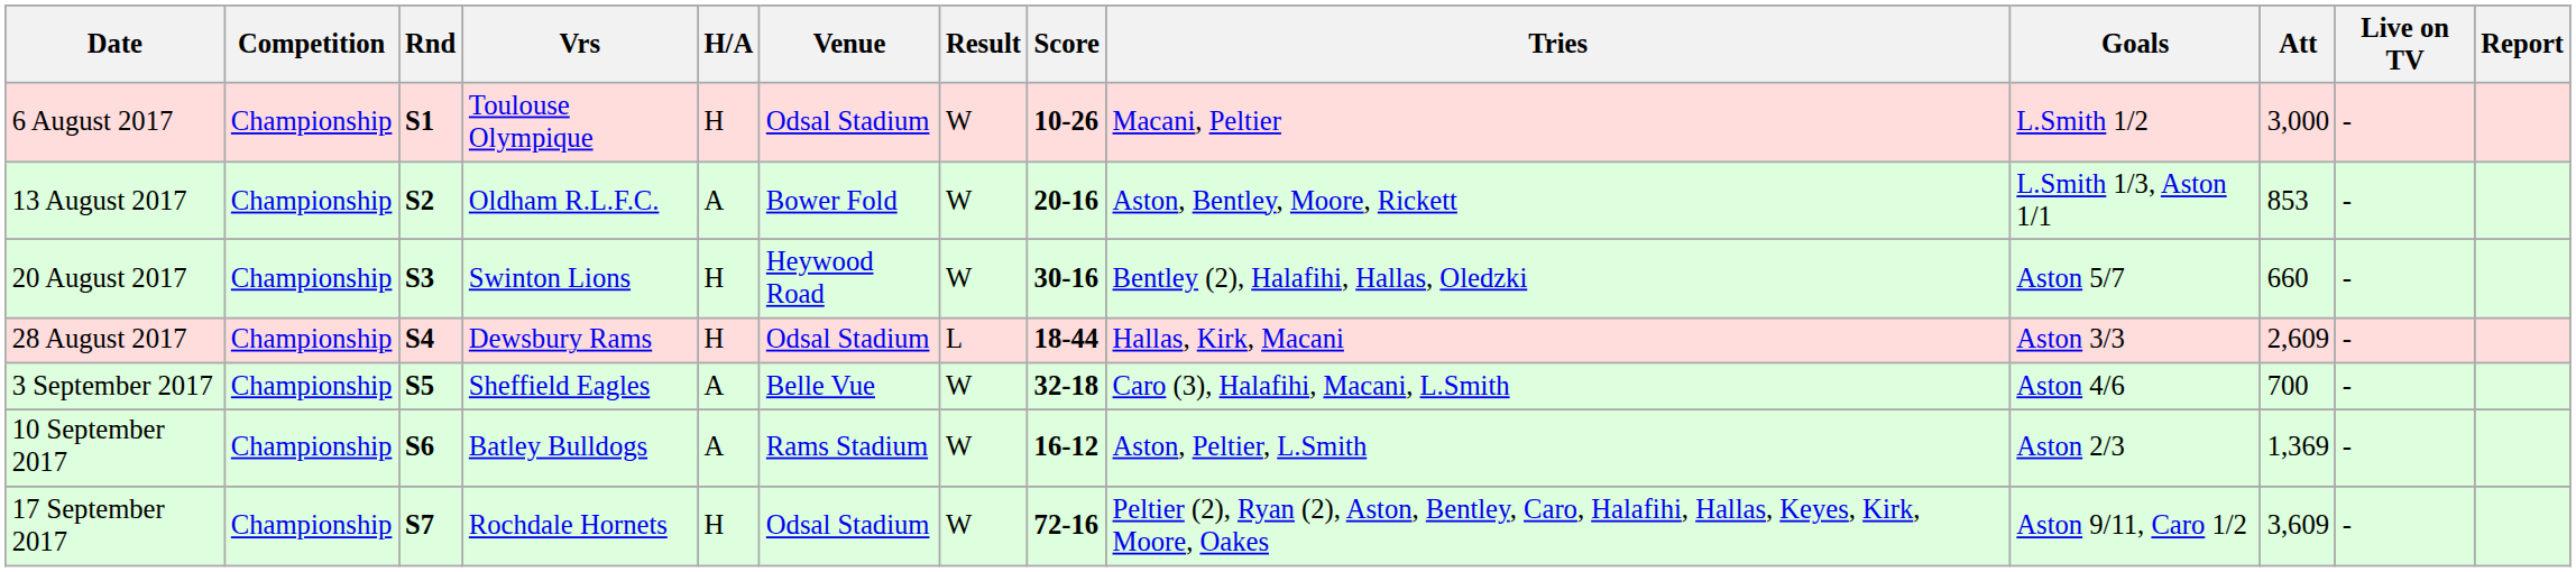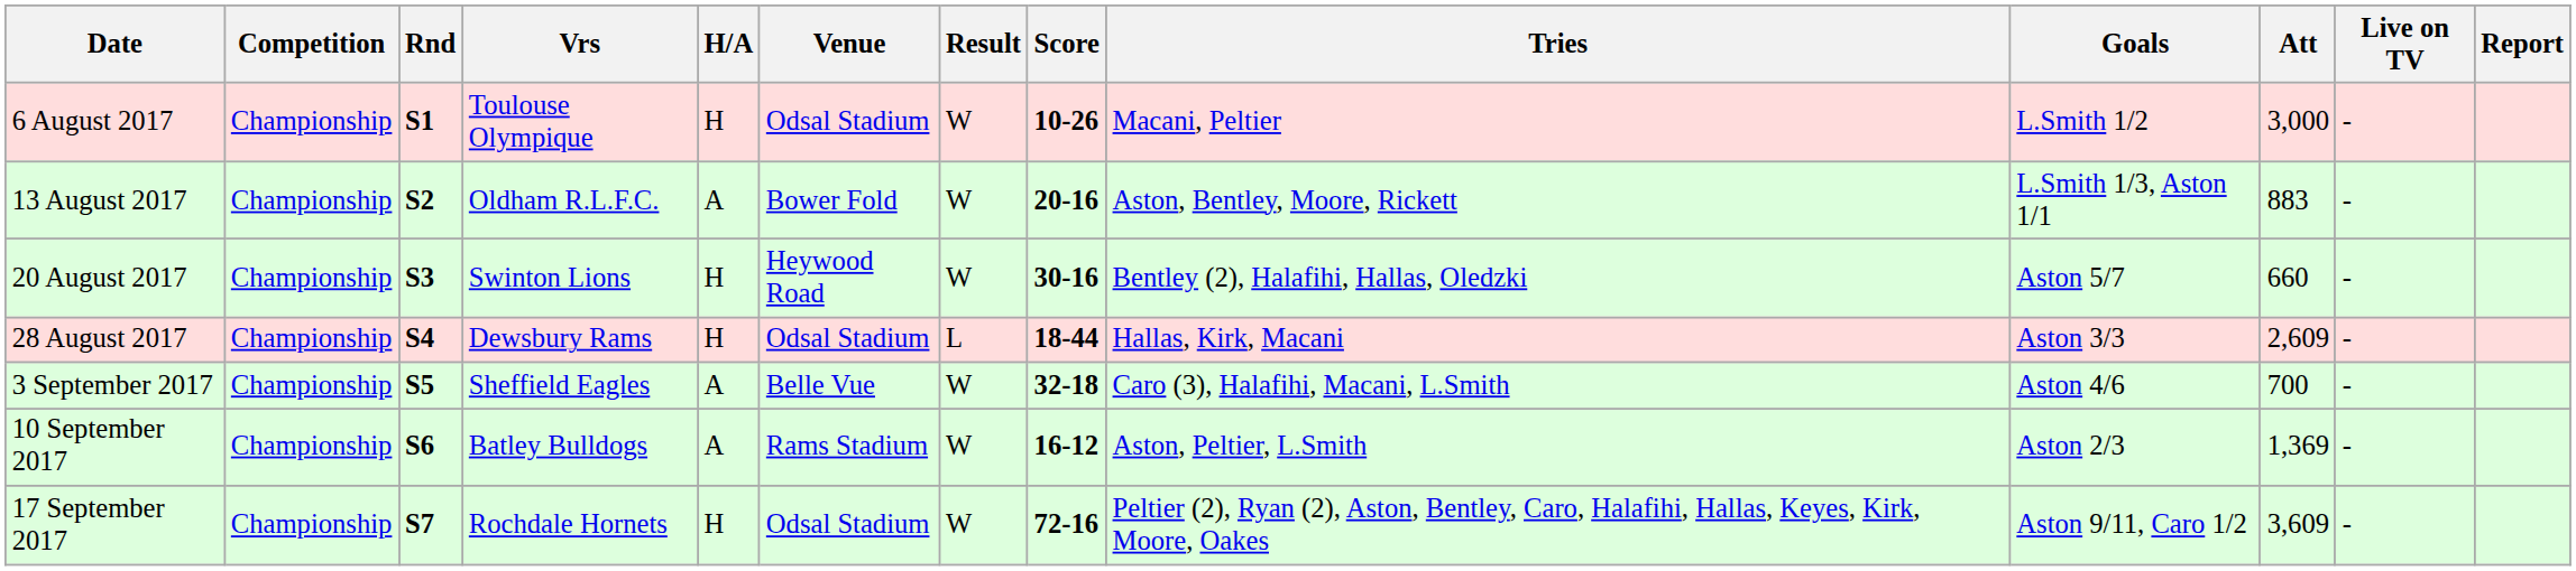13 August 2017 | Att: 853 -> 883
